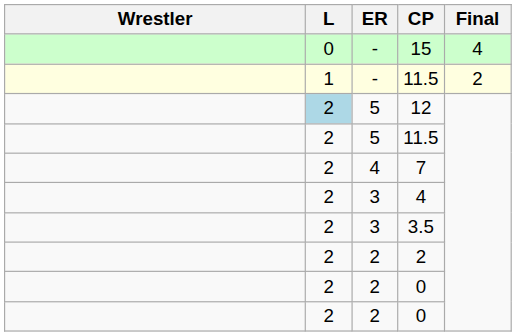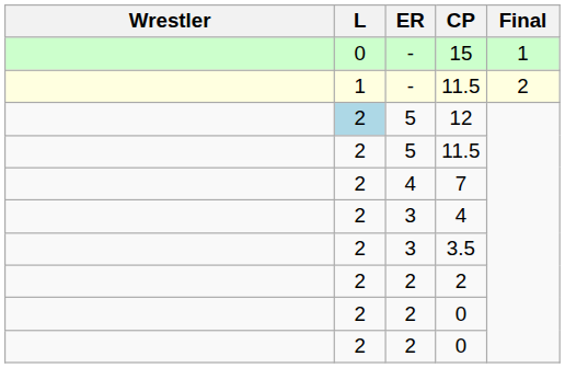15 | Final: 4 -> 1
